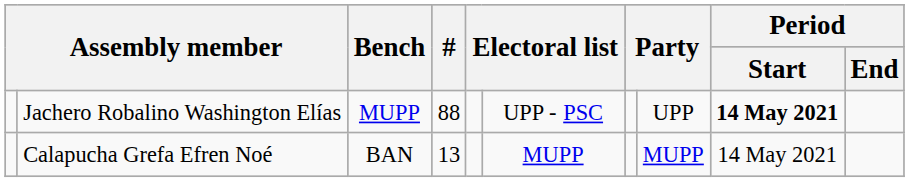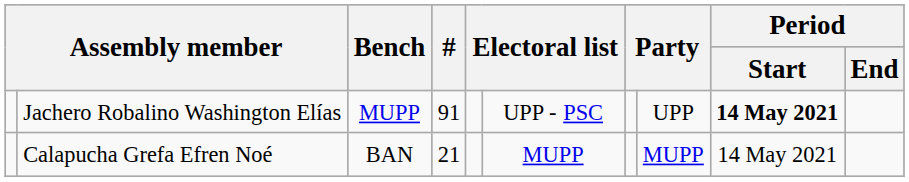Jachero Robalino Washington Elías | #: 88 -> 91
Calapucha Grefa Efren Noé | #: 13 -> 21
